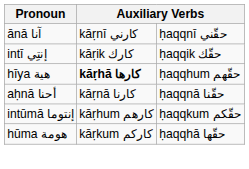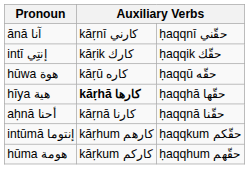+ row: hūwa هوة | kāṛū كاره | ḥaqqū حقّه
hīya هية | column 3: ḥaqqhum حقّهم -> ḥaqqhā حقّها
hūma هومة | column 3: ḥaqqhā حقّها -> ḥaqqhum حقّهم
